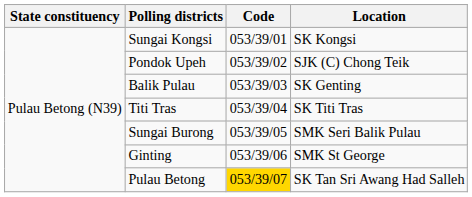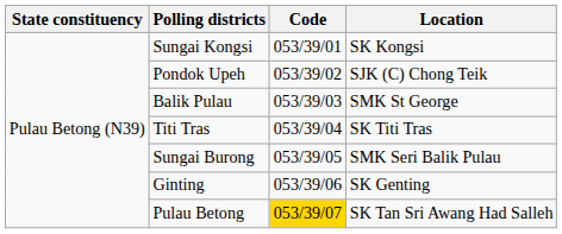Balik Pulau | Location: SK Genting -> SMK St George
Ginting | Location: SMK St George -> SK Genting
